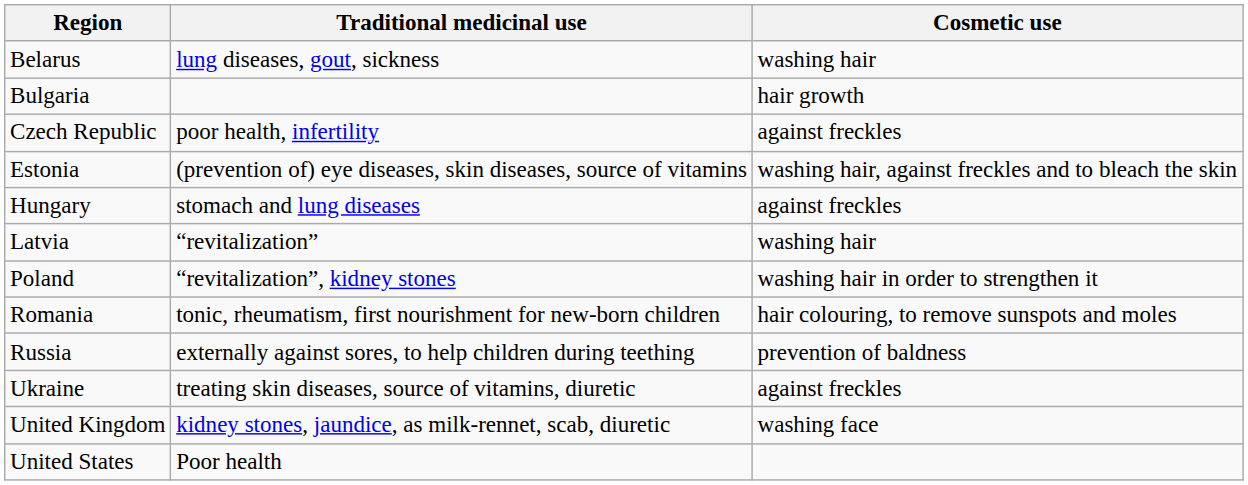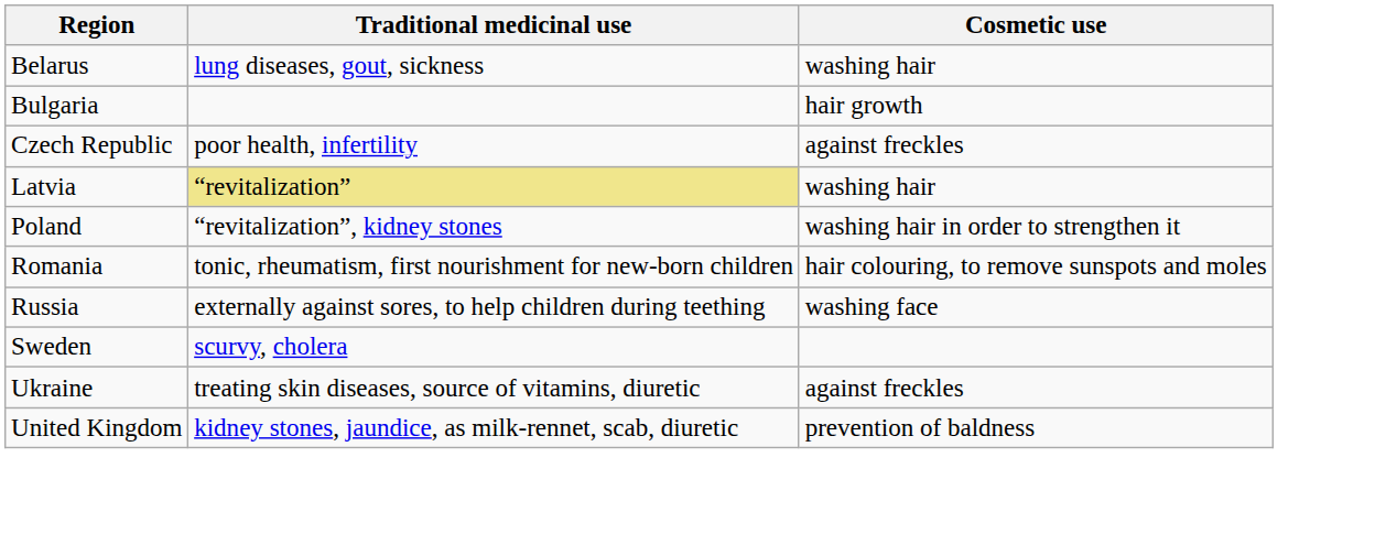- row: Estonia | (prevention of) eye diseases, skin diseases, source of vitamins | washing hair, against freckles and to bleach the skin
- row: Hungary | stomach and lung diseases | against freckles
Latvia | Traditional medicinal use: no background -> khaki background
Russia | Cosmetic use: prevention of baldness -> washing face
+ row: Sweden | scurvy, cholera
United Kingdom | Cosmetic use: washing face -> prevention of baldness
- row: United States | Poor health
